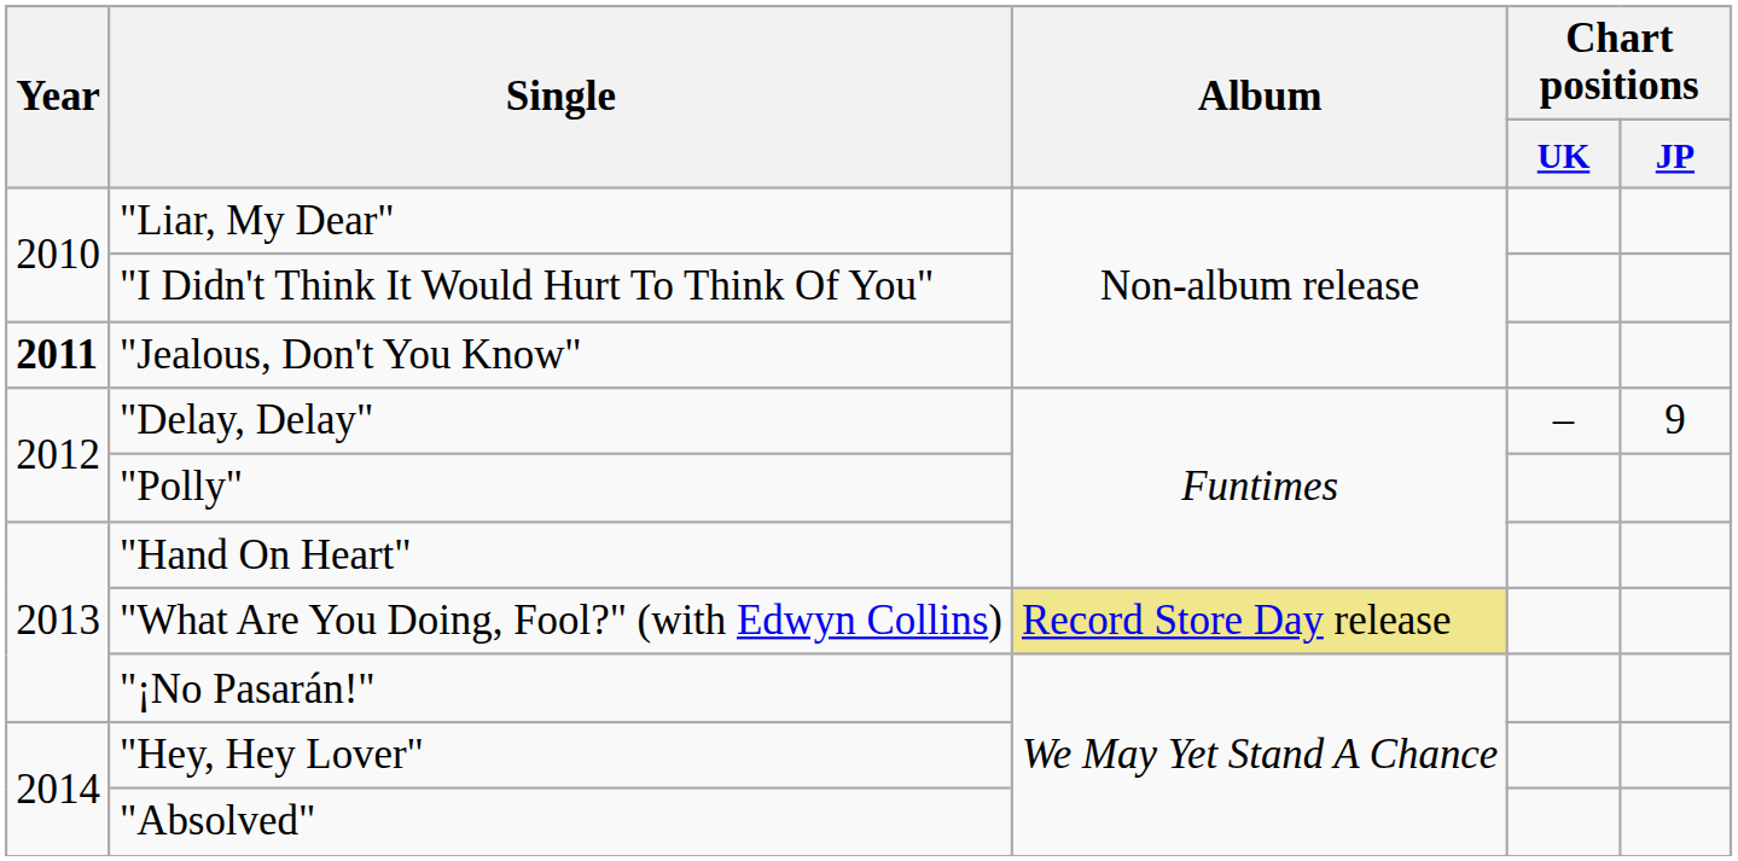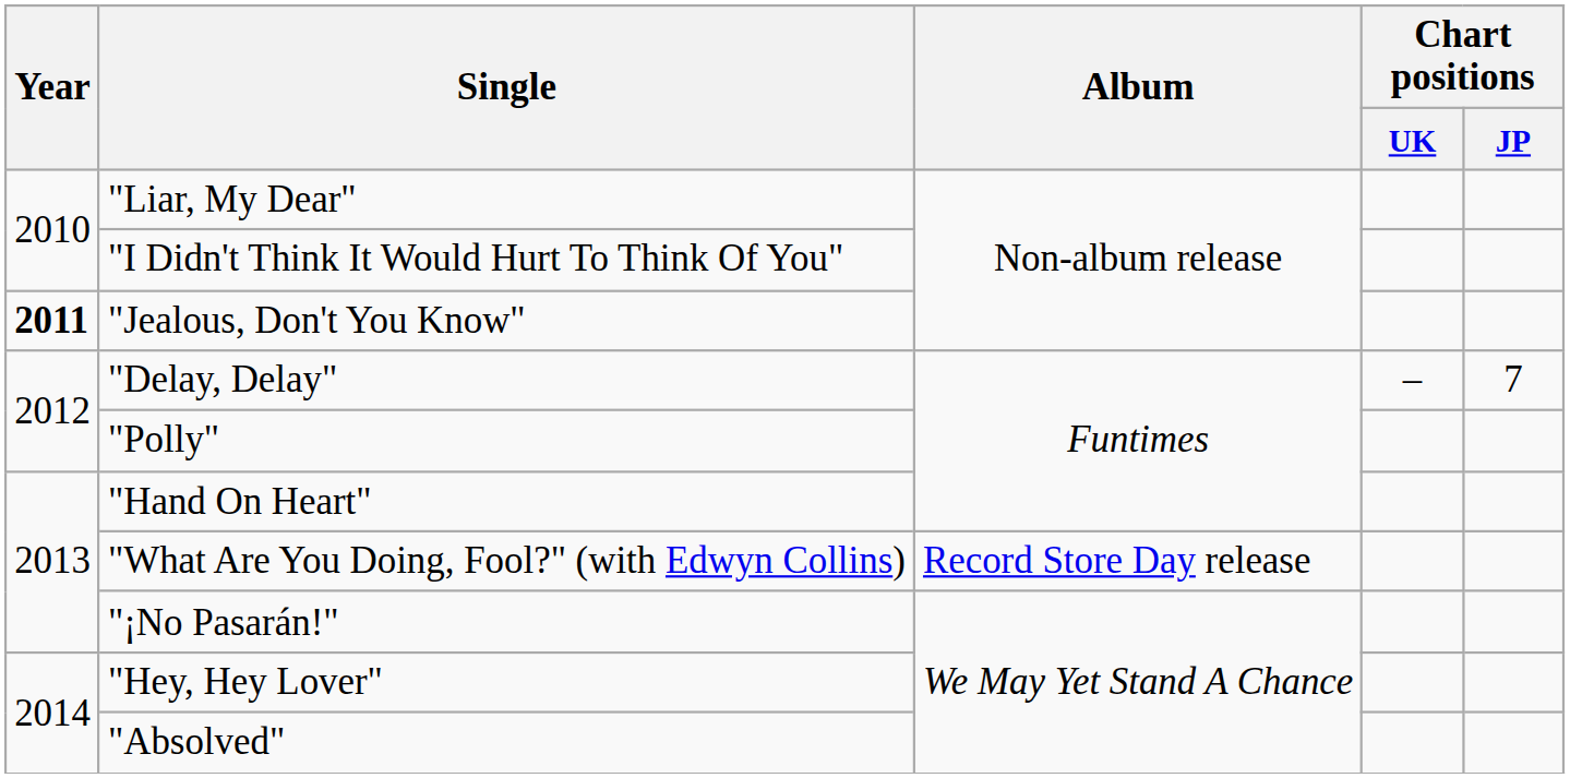"Delay, Delay" | Chart positions / JP: 9 -> 7
"What Are You Doing, Fool?" (with Edwyn Collins) | Album: khaki background -> no background
